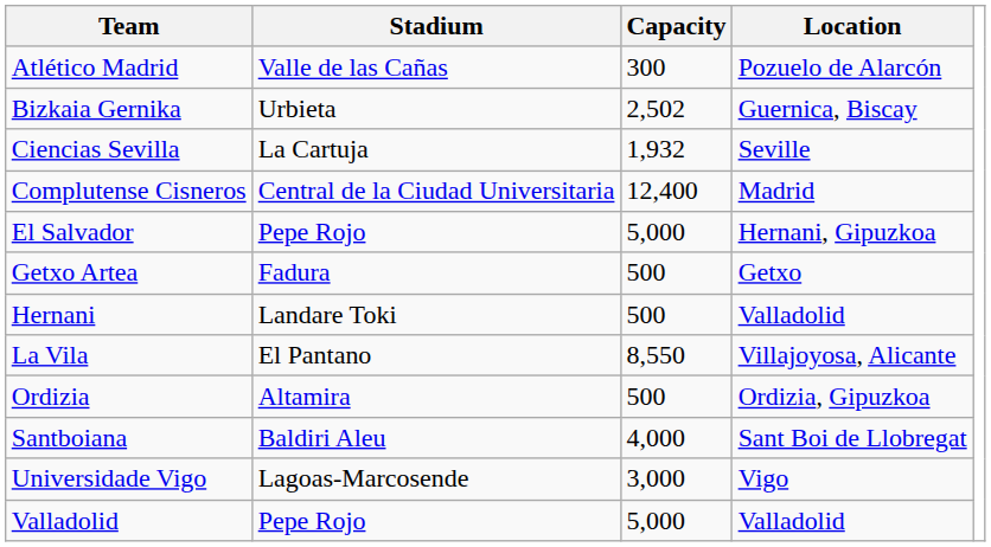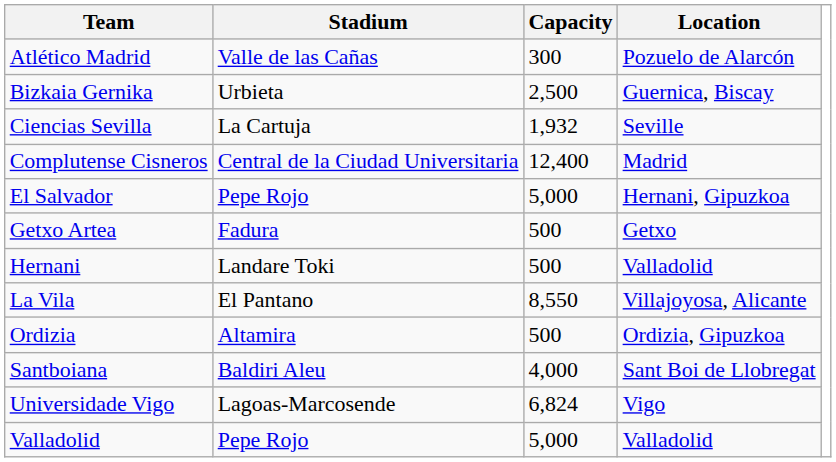Bizkaia Gernika | Capacity: 2,502 -> 2,500
Universidade Vigo | Capacity: 3,000 -> 6,824
